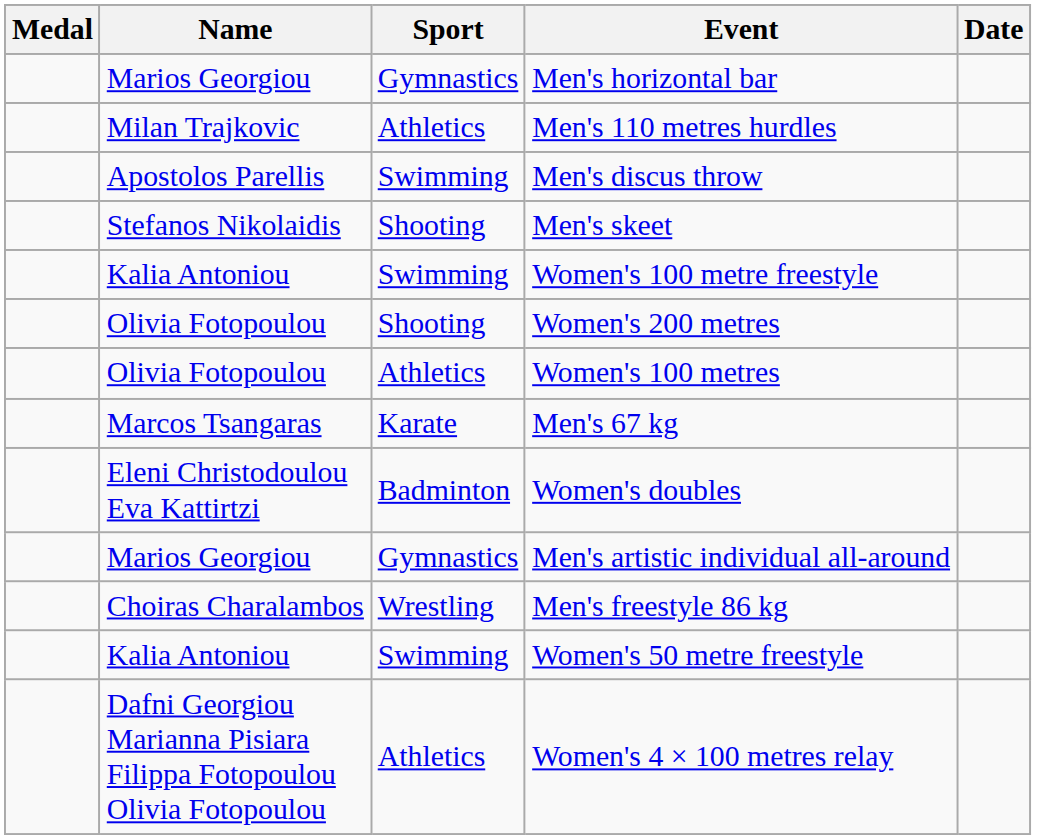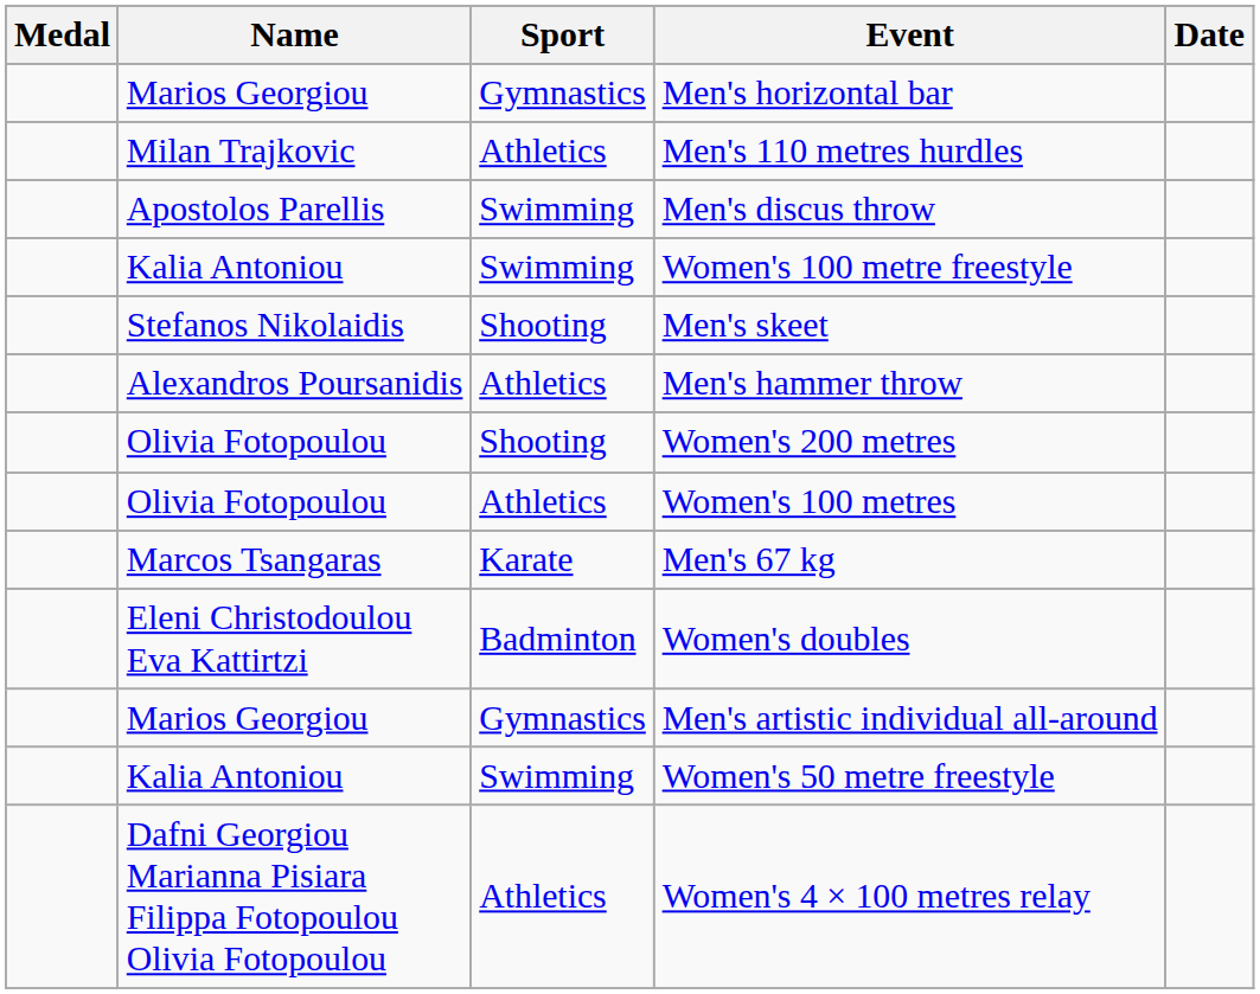rows swapped: Men's skeet <-> Women's 100 metre freestyle
+ row: Alexandros Poursanidis | Athletics | Men's hammer throw
- row: Choiras Charalambos | Wrestling | Men's freestyle 86 kg
